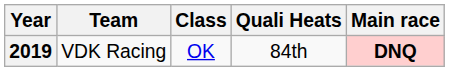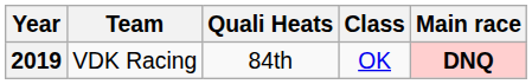columns swapped: Class <-> Quali Heats
